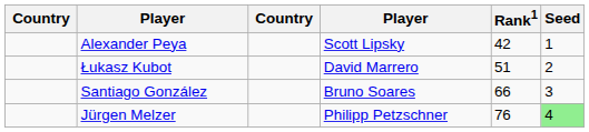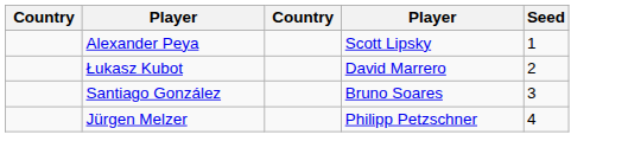- column: Rank1 | 42 | 51 | 66 | 76
Jürgen Melzer | Seed: lightgreen background -> no background
